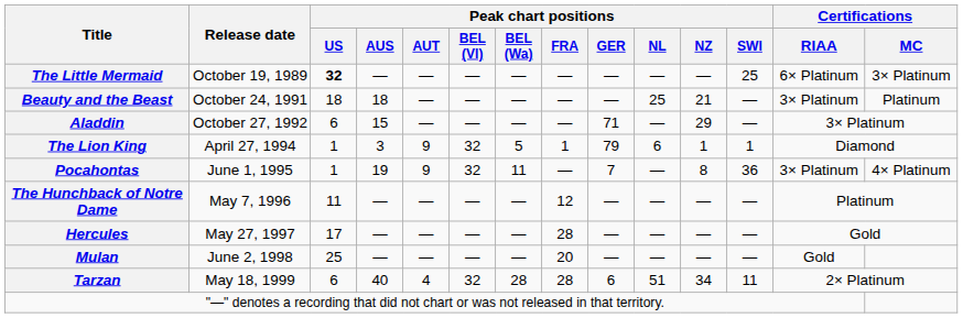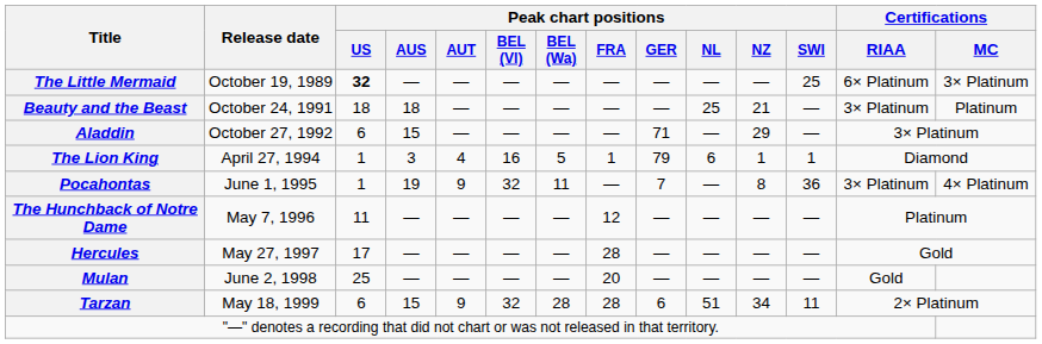The Lion King | Peak chart positions / AUT: 9 -> 4
The Lion King | Peak chart positions / BEL (Vl): 32 -> 16
Tarzan | Peak chart positions / AUS: 40 -> 15
Tarzan | Peak chart positions / AUT: 4 -> 9
